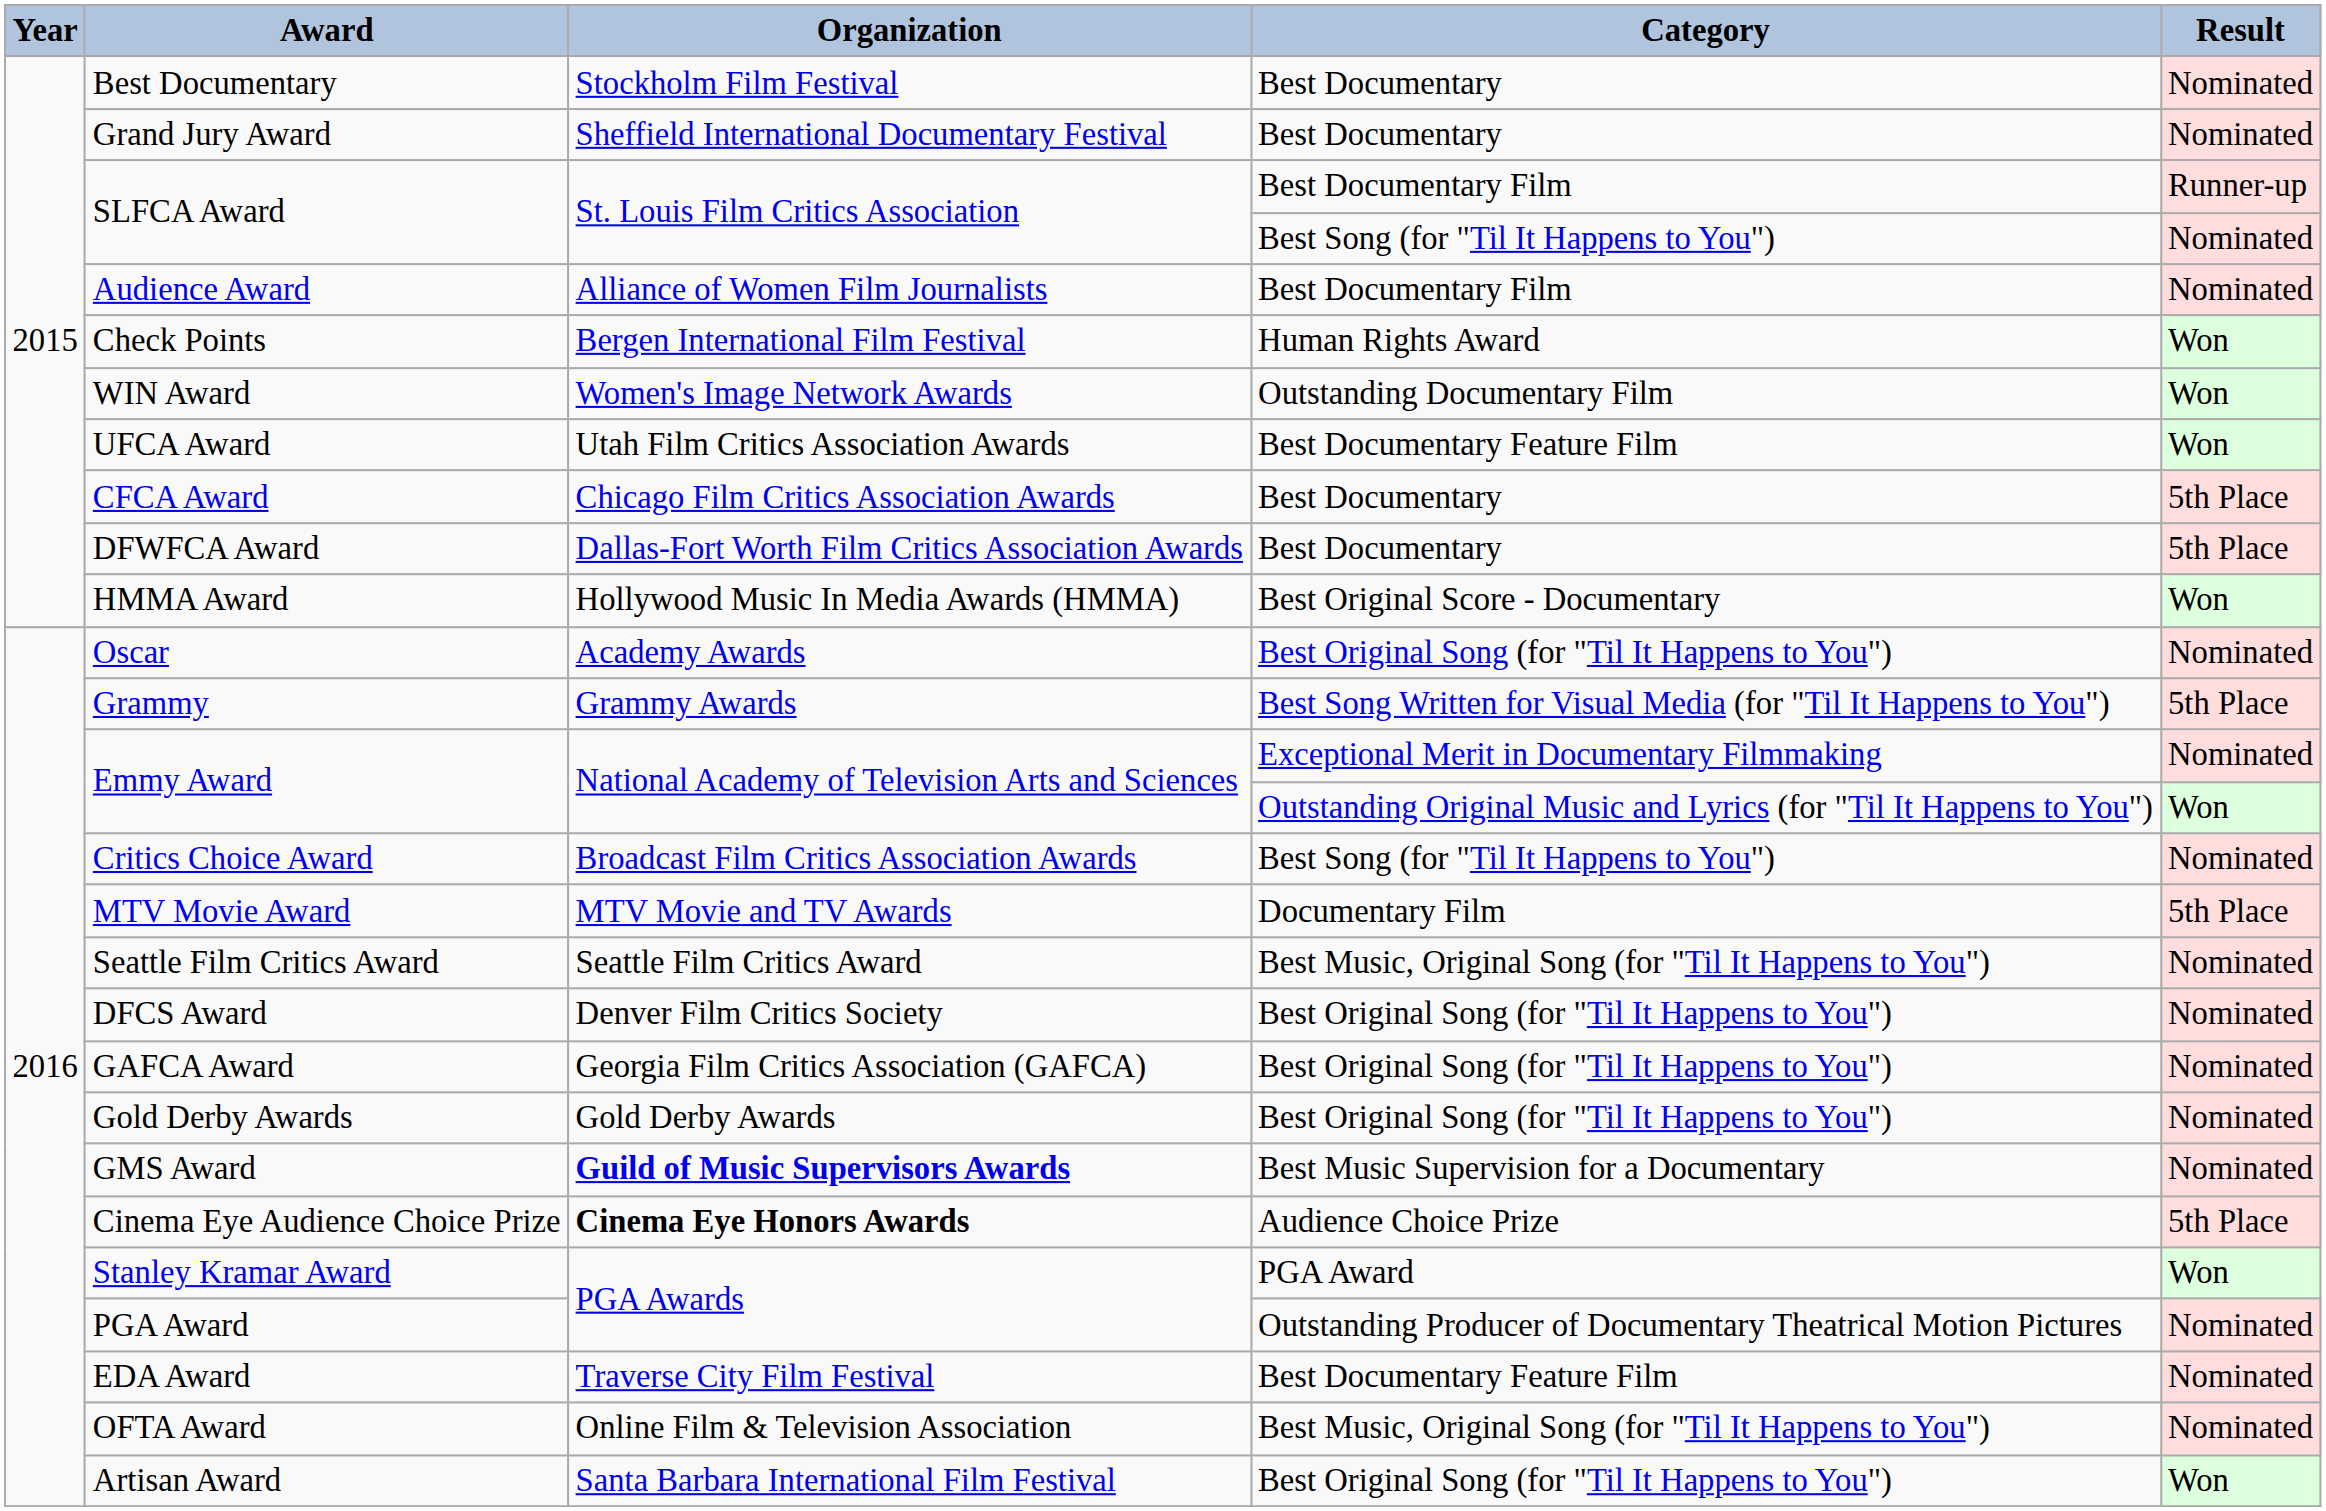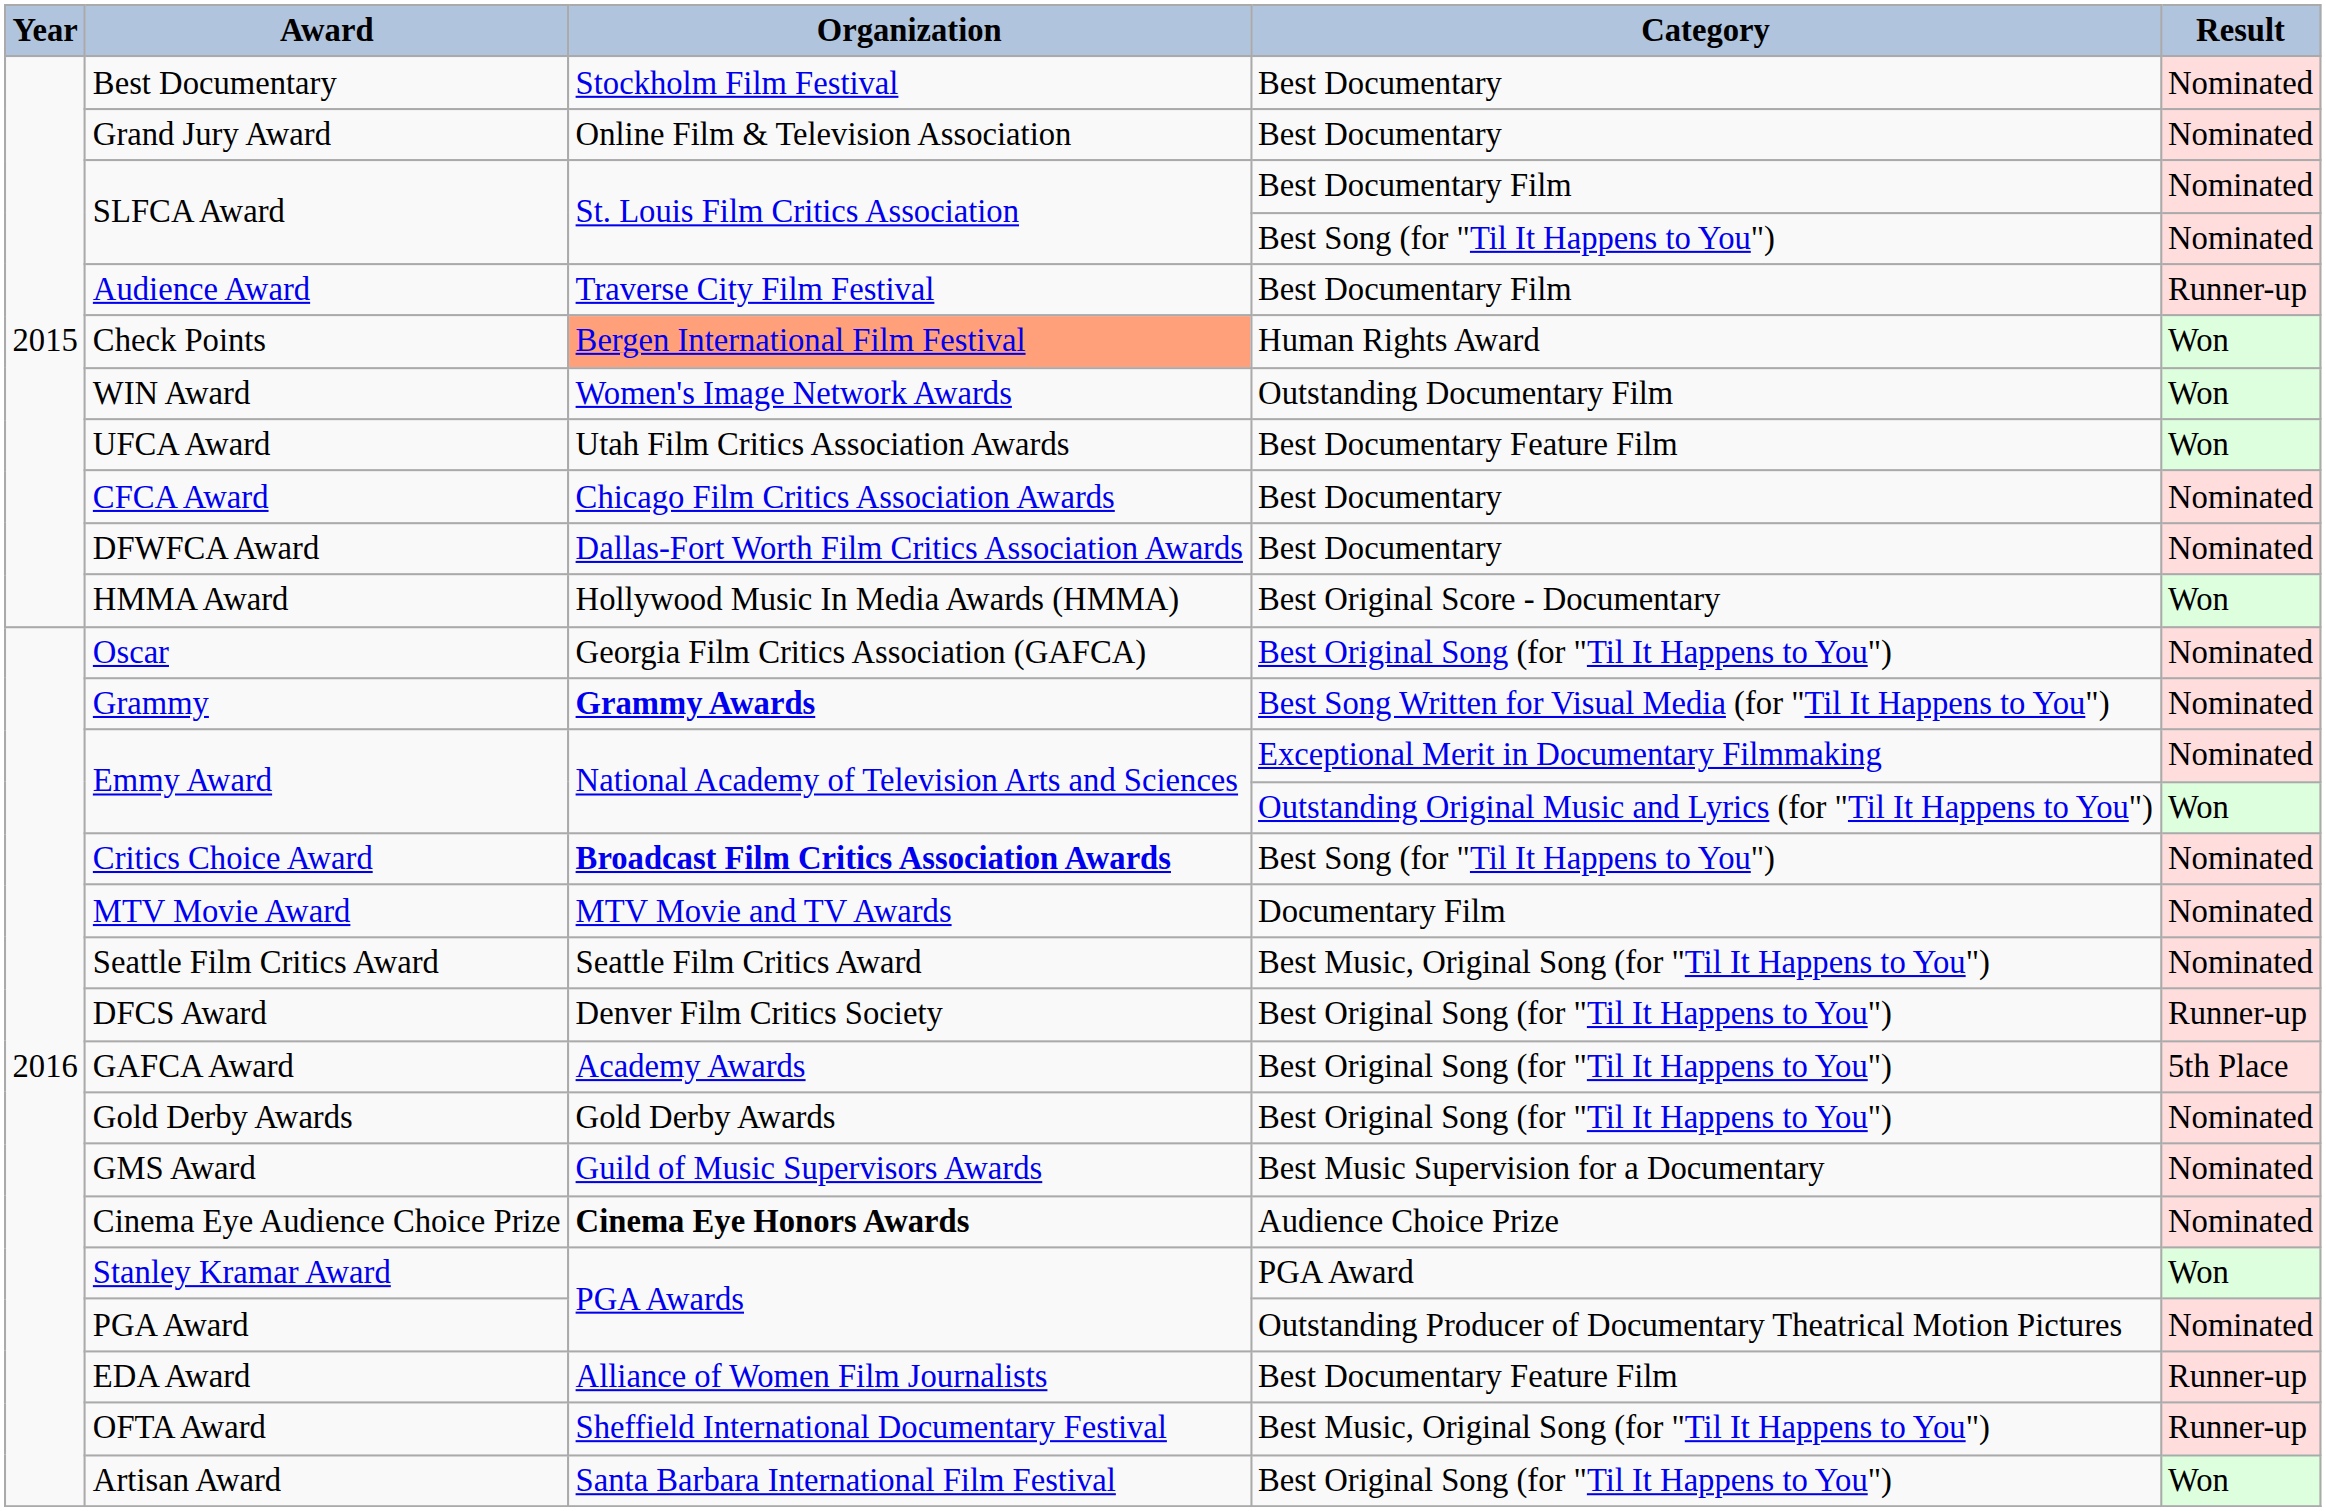Grand Jury Award | Organization: Sheffield International Documentary Festival -> Online Film & Television Association
SLFCA Award / Best Documentary Film | Result: Runner-up -> Nominated
Audience Award | Organization: Alliance of Women Film Journalists -> Traverse City Film Festival
Audience Award | Result: Nominated -> Runner-up
Check Points | Organization: no background -> lightsalmon background
CFCA Award | Result: 5th Place -> Nominated
DFWFCA Award | Result: 5th Place -> Nominated
Oscar | Organization: Academy Awards -> Georgia Film Critics Association (GAFCA)
Grammy | Organization: normal -> bold
Grammy | Result: 5th Place -> Nominated
Critics Choice Award | Organization: normal -> bold
MTV Movie Award | Result: 5th Place -> Nominated
DFCS Award | Result: Nominated -> Runner-up
GAFCA Award | Organization: Georgia Film Critics Association (GAFCA) -> Academy Awards
GAFCA Award | Result: Nominated -> 5th Place
GMS Award | Organization: bold -> normal
Cinema Eye Audience Choice Prize | Result: 5th Place -> Nominated
EDA Award | Organization: Traverse City Film Festival -> Alliance of Women Film Journalists
EDA Award | Result: Nominated -> Runner-up
OFTA Award | Organization: Online Film & Television Association -> Sheffield International Documentary Festival
OFTA Award | Result: Nominated -> Runner-up
